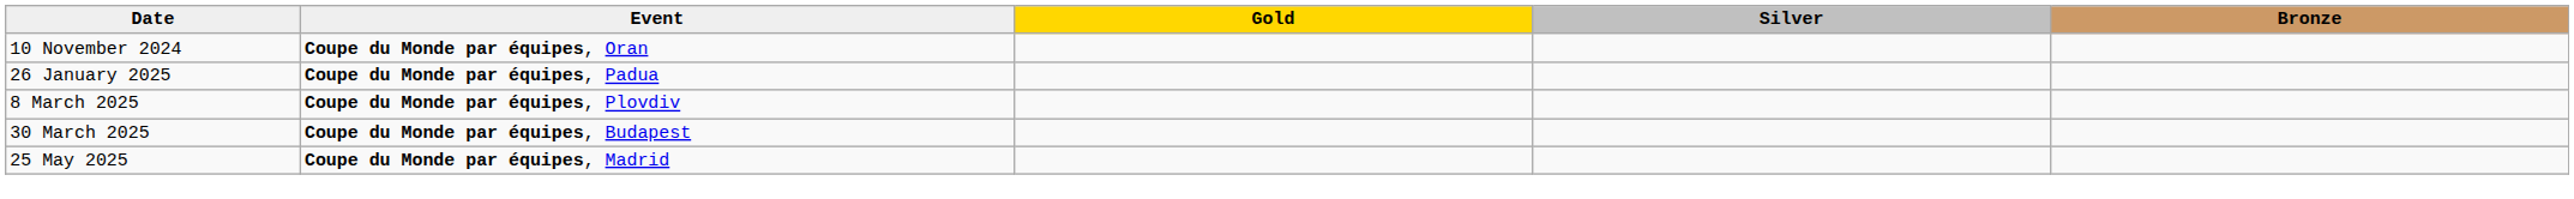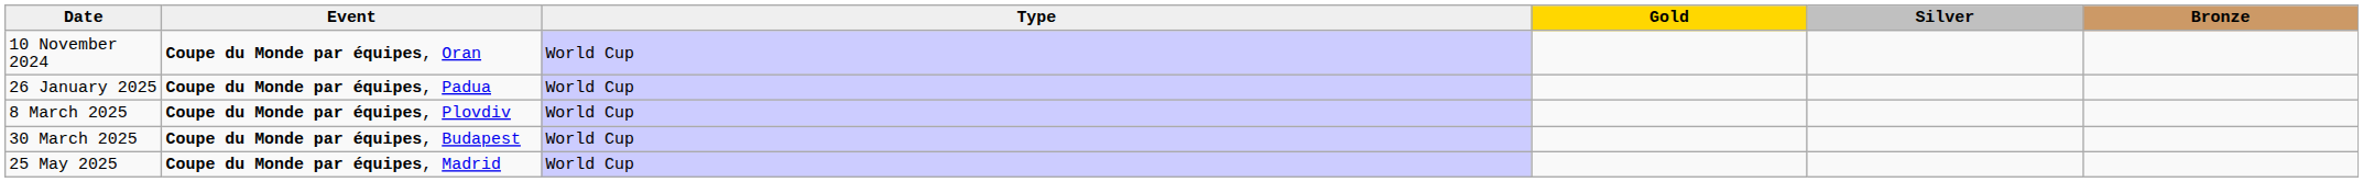+ column: Type | World Cup | World Cup | World Cup | World Cup | World Cup
